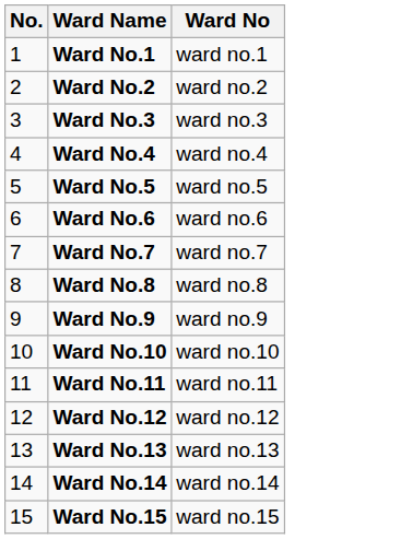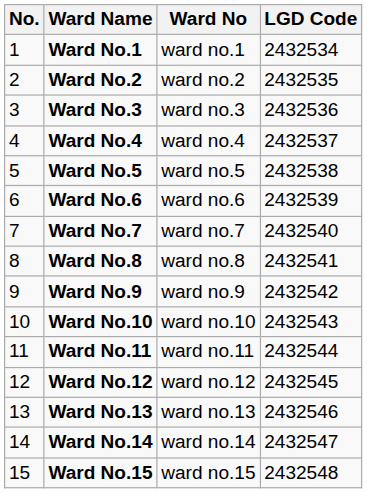+ column: LGD Code | 2432534 | 2432535 | 2432536 | 2432537 | 2432538 | 2432539 | 2432540 | 2432541 | 2432542 | 2432543 | 2432544 | 2432545 | 2432546 | 2432547 | 2432548
